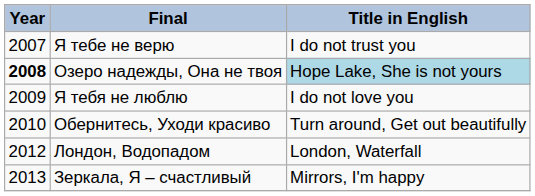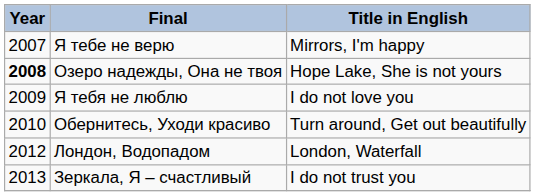Я тебе не верю | Title in English: I do not trust you -> Mirrors, I'm happy
Озеро надежды, Она не твоя | Title in English: lightblue background -> no background
Зеркала, Я – счастливый | Title in English: Mirrors, I'm happy -> I do not trust you
